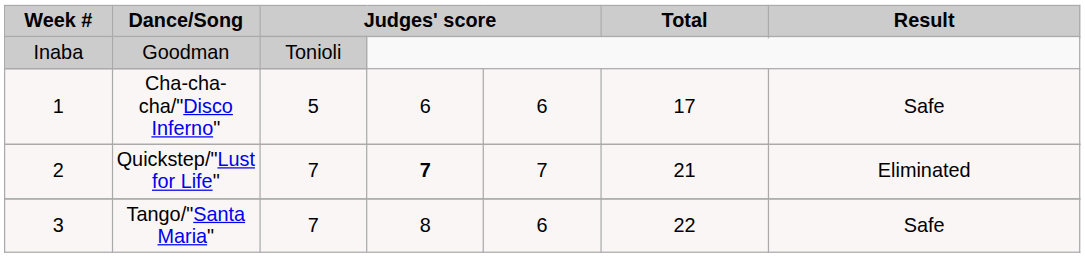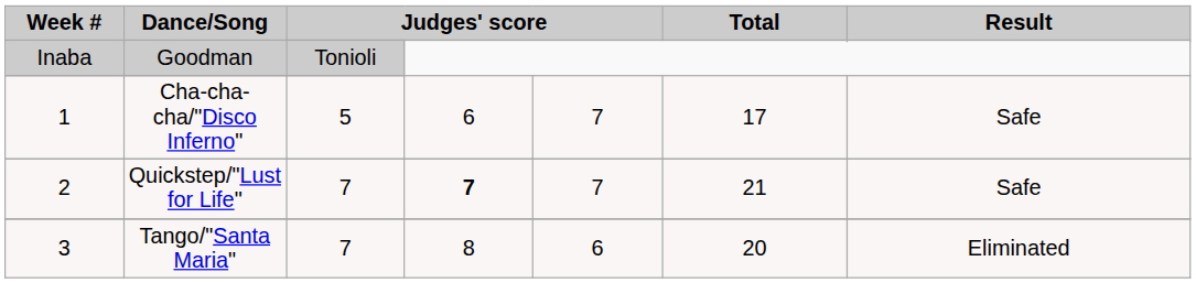Cha-cha-cha/"Disco Inferno" | column 5: 6 -> 7
Quickstep/"Lust for Life" | Result: Eliminated -> Safe
Tango/"Santa Maria" | Total: 22 -> 20
Tango/"Santa Maria" | Result: Safe -> Eliminated
